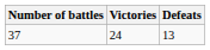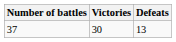37 | Victories: 24 -> 30
